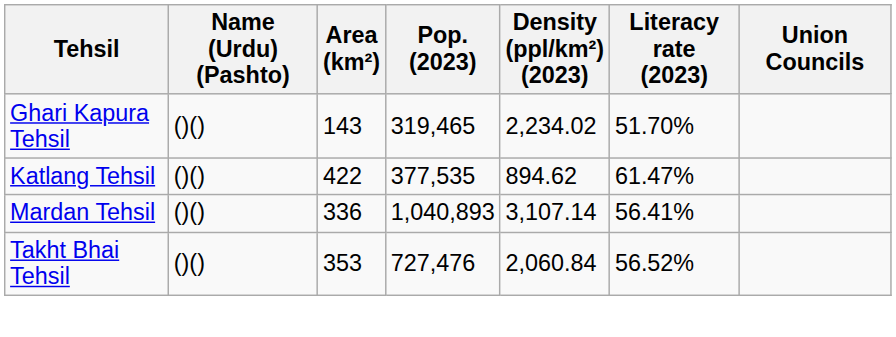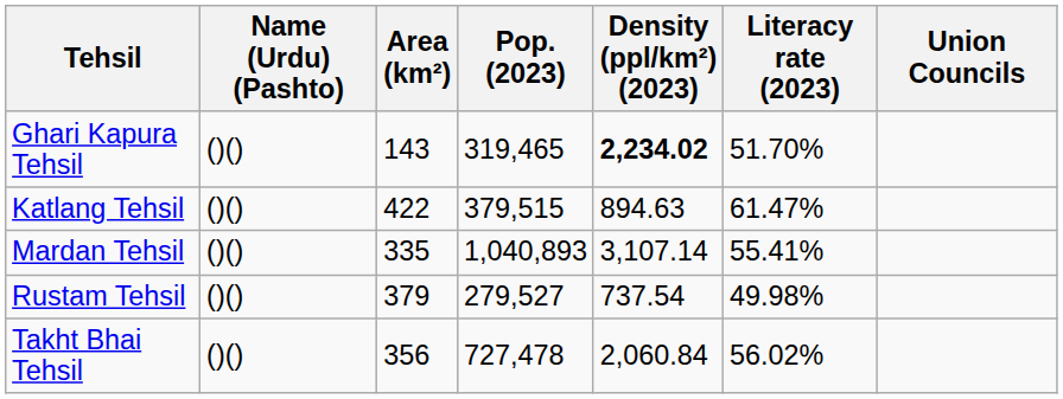Ghari Kapura Tehsil | Density (ppl/km²) (2023): normal -> bold
Katlang Tehsil | Pop. (2023): 377,535 -> 379,515
Katlang Tehsil | Density (ppl/km²) (2023): 894.62 -> 894.63
Mardan Tehsil | Area (km²): 336 -> 335
Mardan Tehsil | Literacy rate (2023): 56.41% -> 55.41%
+ row: Rustam Tehsil | ()() | 379 | 279,527 | 737.54 | 49.98%
Takht Bhai Tehsil | Area (km²): 353 -> 356
Takht Bhai Tehsil | Pop. (2023): 727,476 -> 727,478
Takht Bhai Tehsil | Literacy rate (2023): 56.52% -> 56.02%
